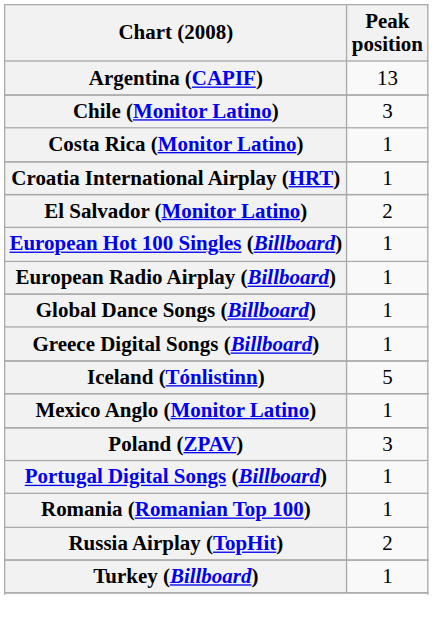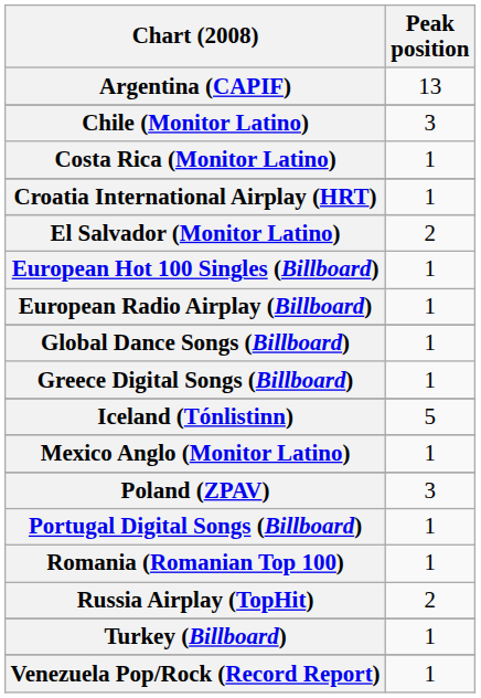+ row: Venezuela Pop/Rock (Record Report) | 1
